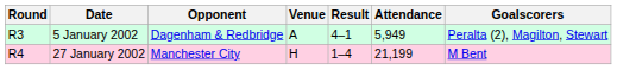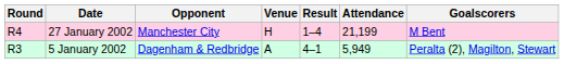rows swapped: 5 January 2002 <-> 27 January 2002
